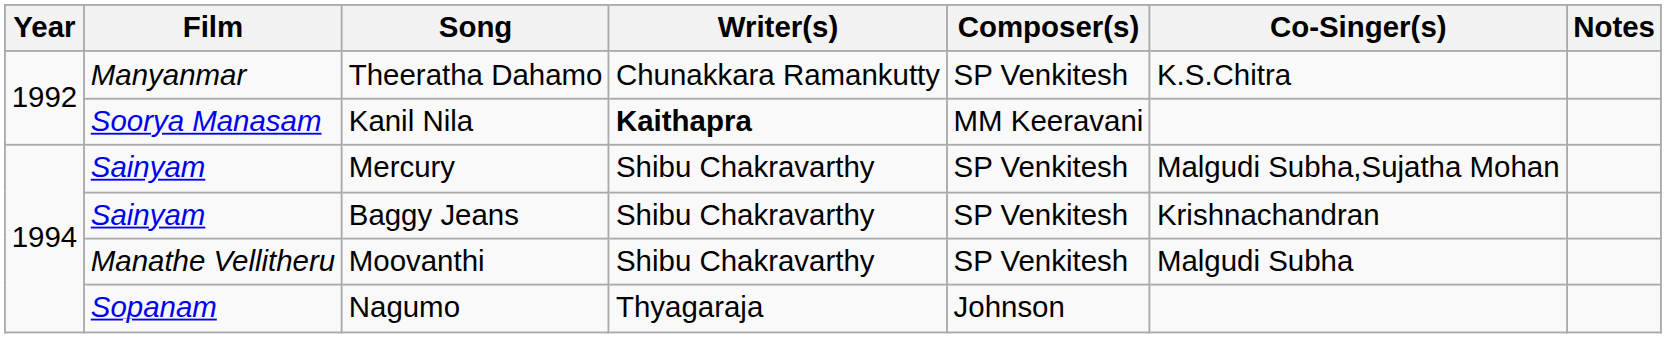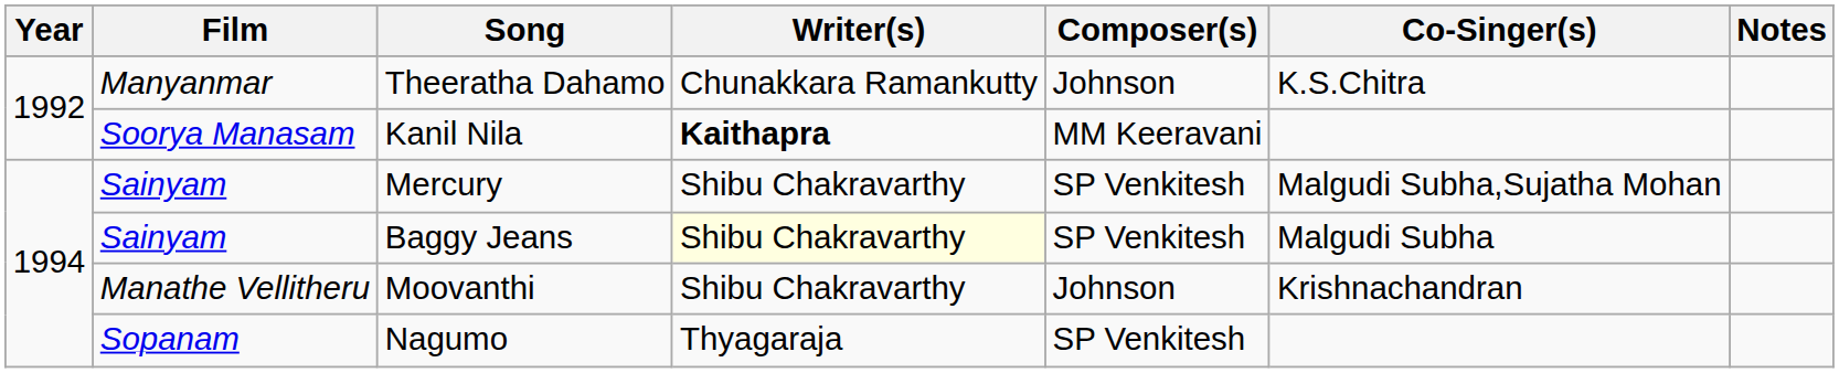Theeratha Dahamo | Composer(s): SP Venkitesh -> Johnson
Baggy Jeans | Writer(s): no background -> lightyellow background
Baggy Jeans | Co-Singer(s): Krishnachandran -> Malgudi Subha
Moovanthi | Composer(s): SP Venkitesh -> Johnson
Moovanthi | Co-Singer(s): Malgudi Subha -> Krishnachandran
Nagumo | Composer(s): Johnson -> SP Venkitesh
